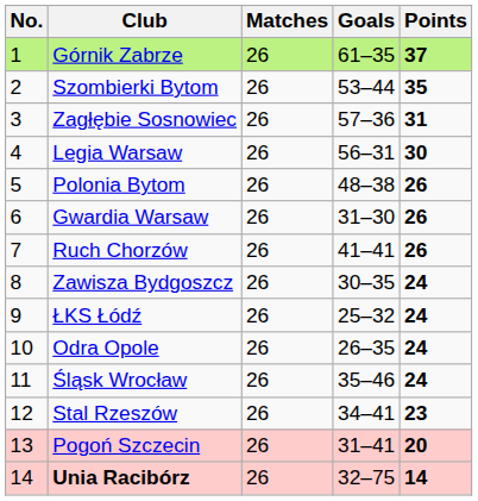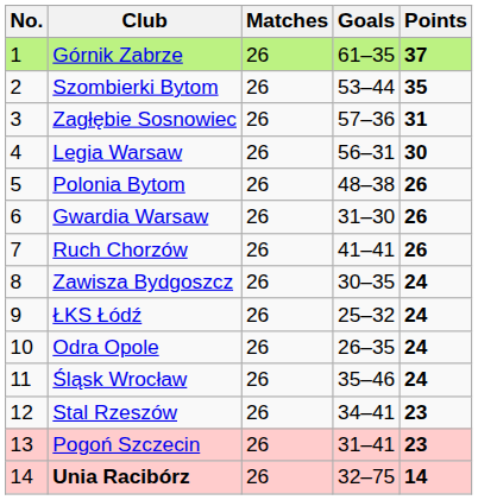Pogoń Szczecin | Points: 20 -> 23
